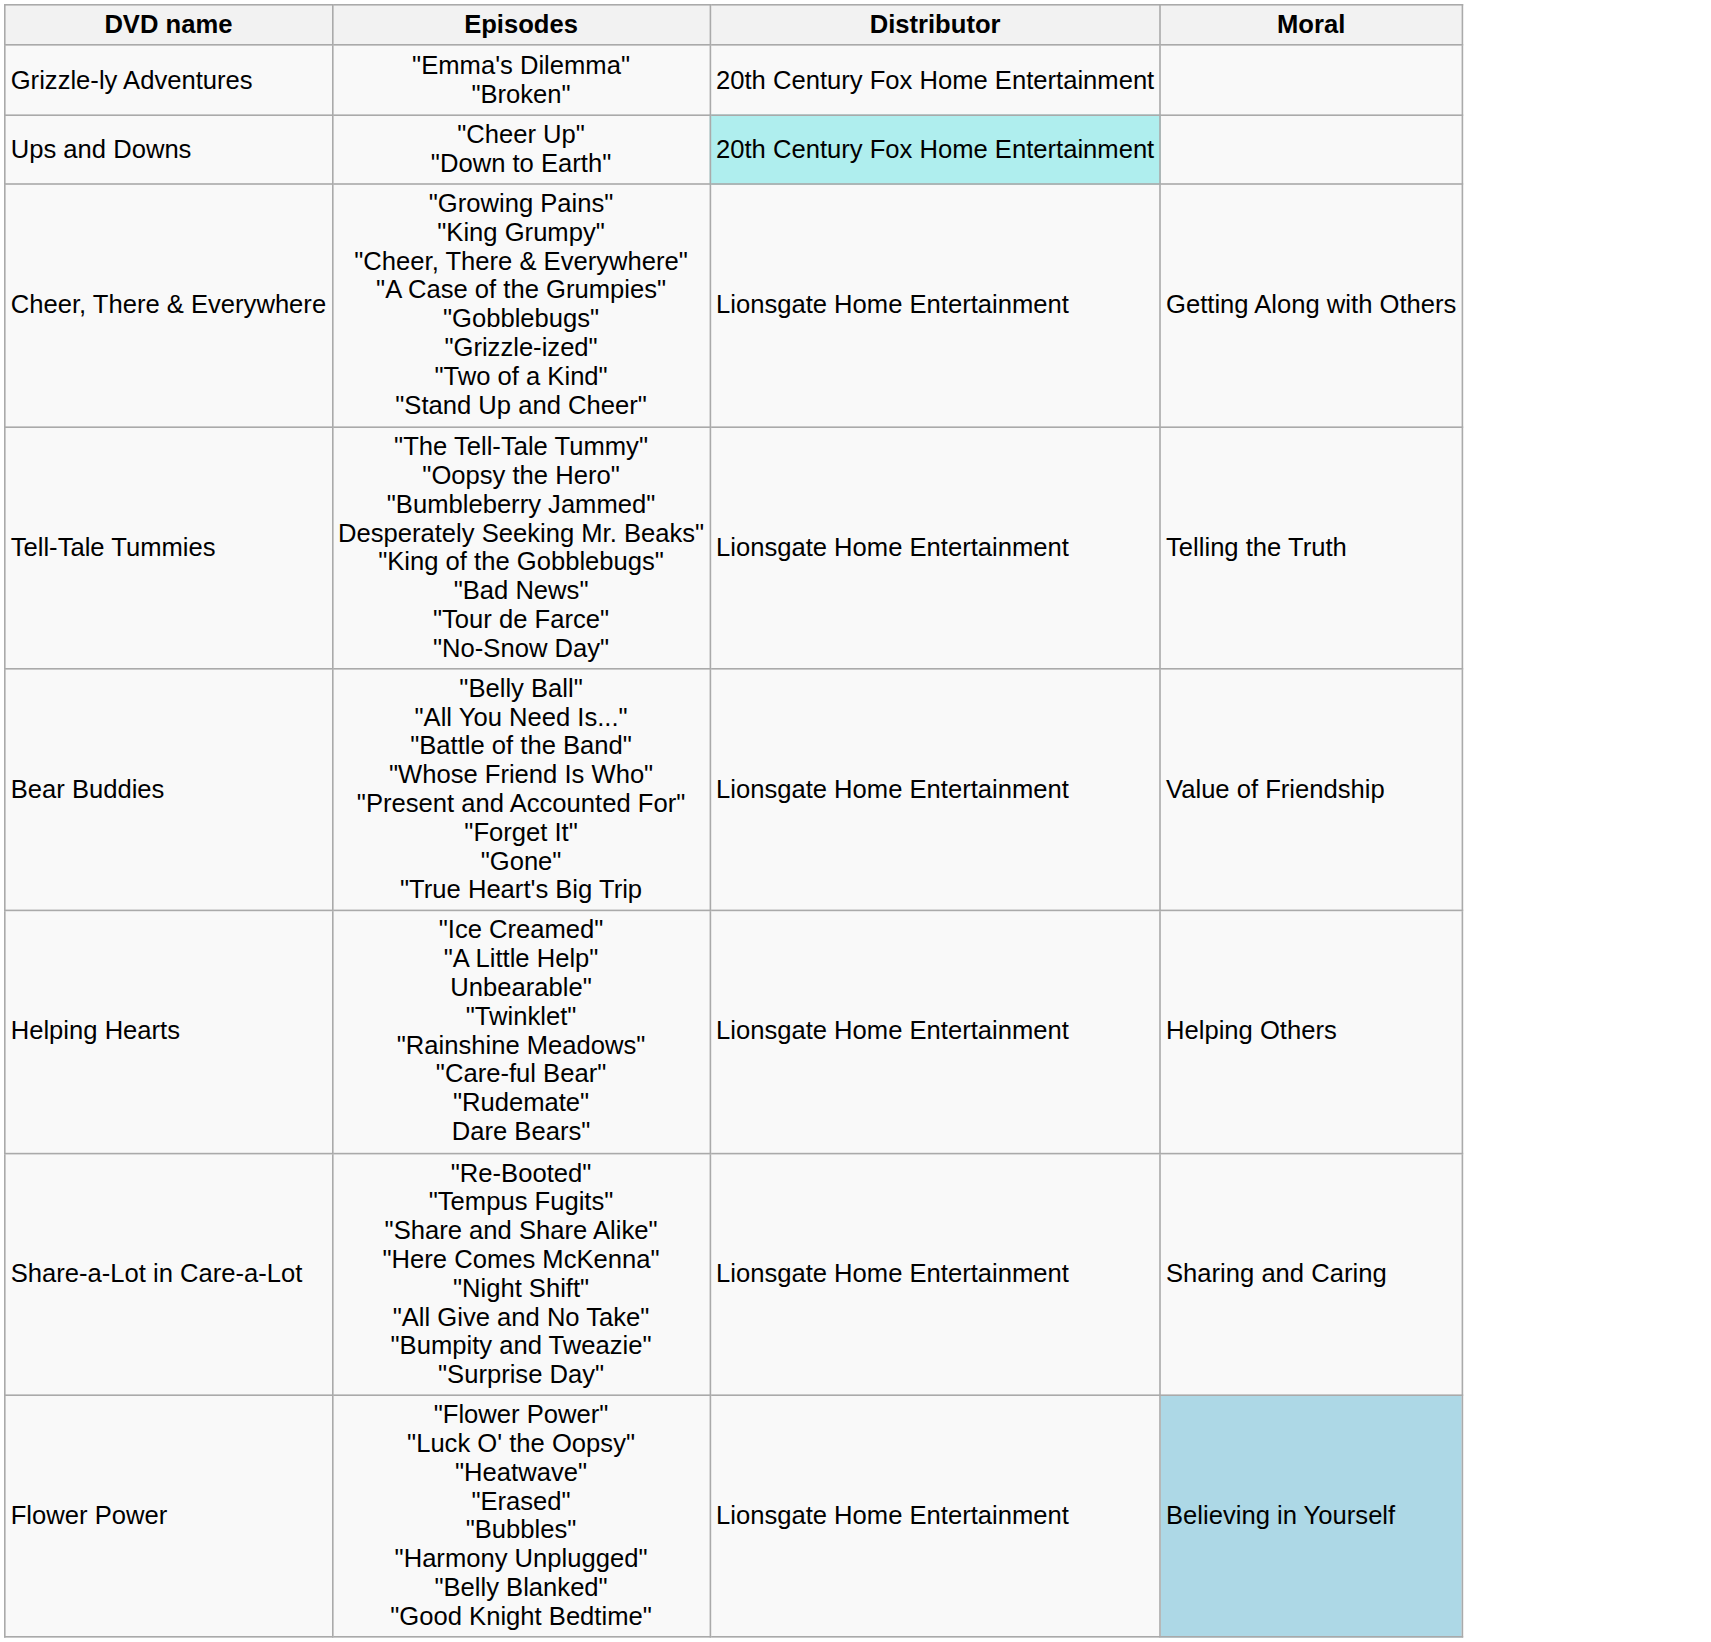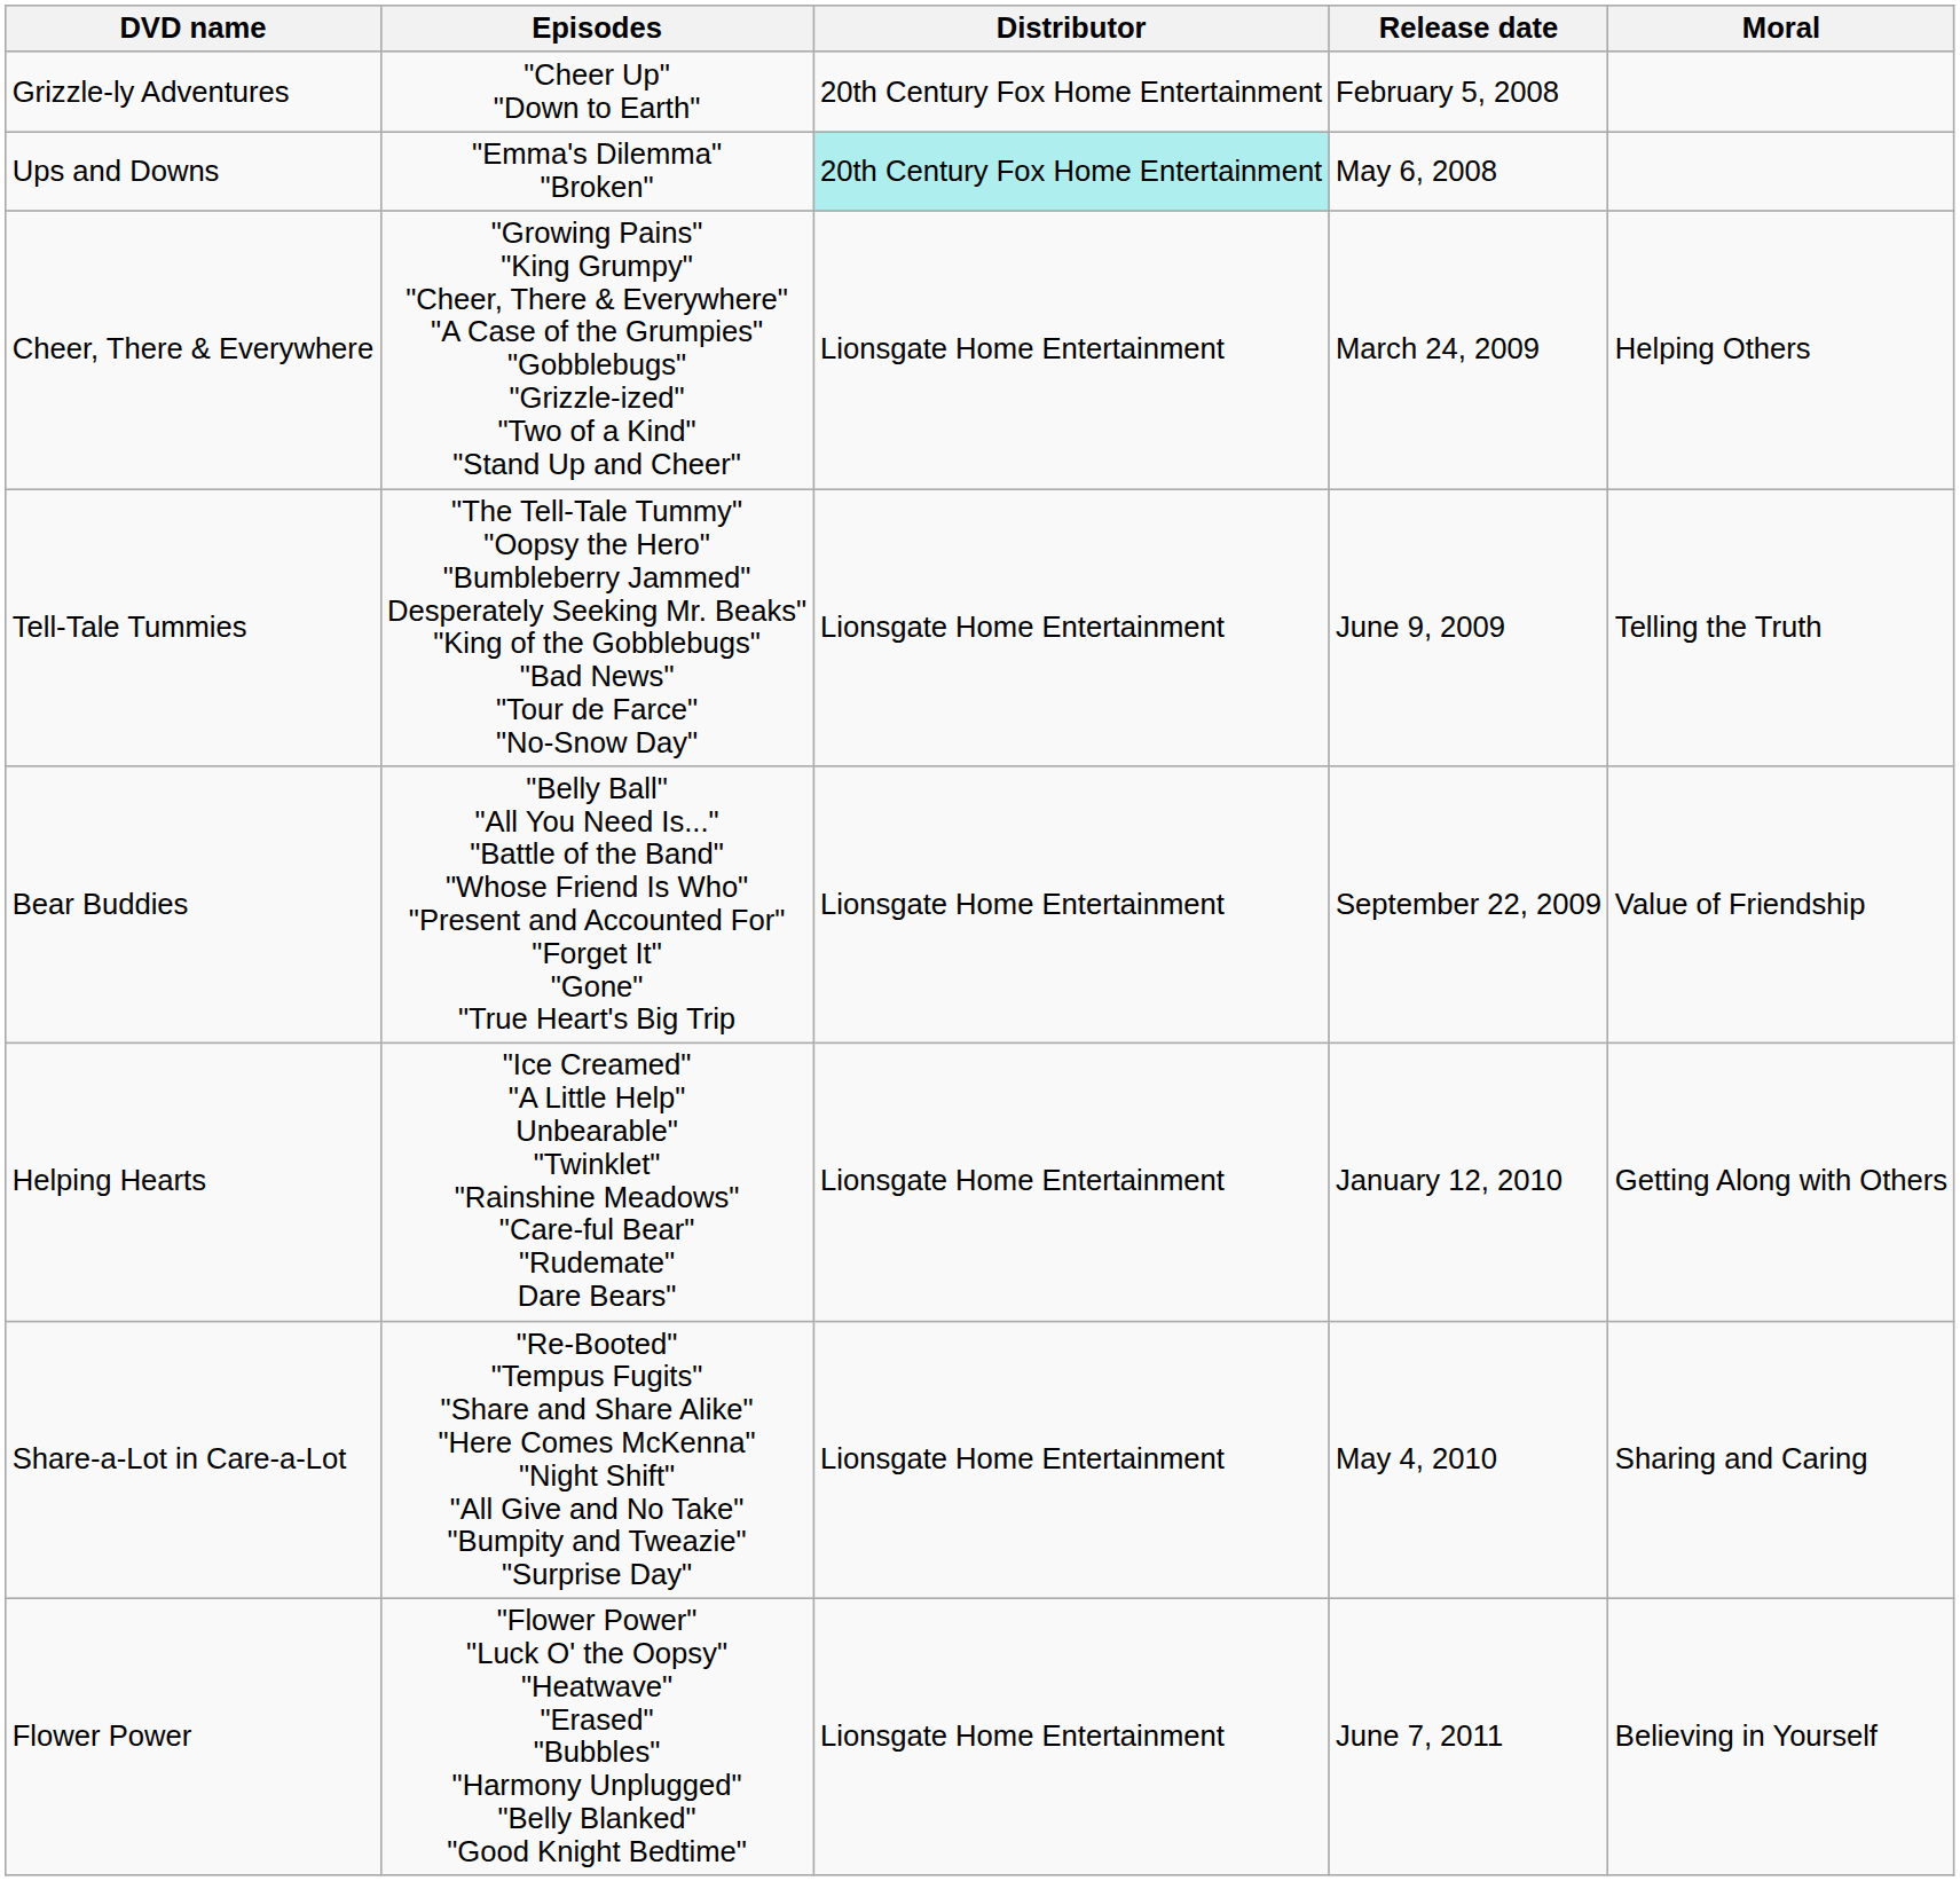+ column: Release date | February 5, 2008 | May 6, 2008 | March 24, 2009 | June 9, 2009 | September 22, 2009 | January 12, 2010 | May 4, 2010 | June 7, 2011
Grizzle-ly Adventures | Episodes: "Emma's Dilemma" "Broken" -> "Cheer Up" "Down to Earth"
Ups and Downs | Episodes: "Cheer Up" "Down to Earth" -> "Emma's Dilemma" "Broken"
Cheer, There & Everywhere | Moral: Getting Along with Others -> Helping Others
Helping Hearts | Moral: Helping Others -> Getting Along with Others
Flower Power | Moral: lightblue background -> no background
